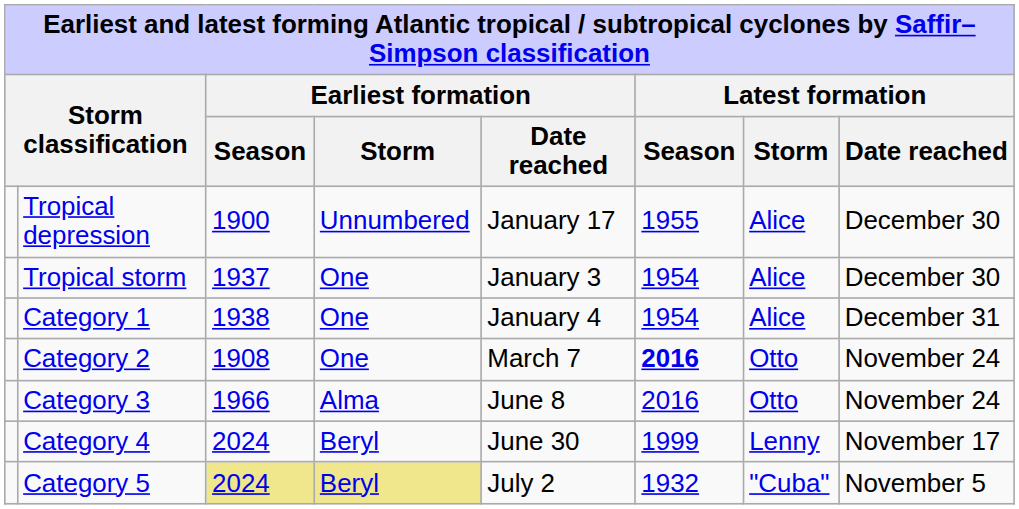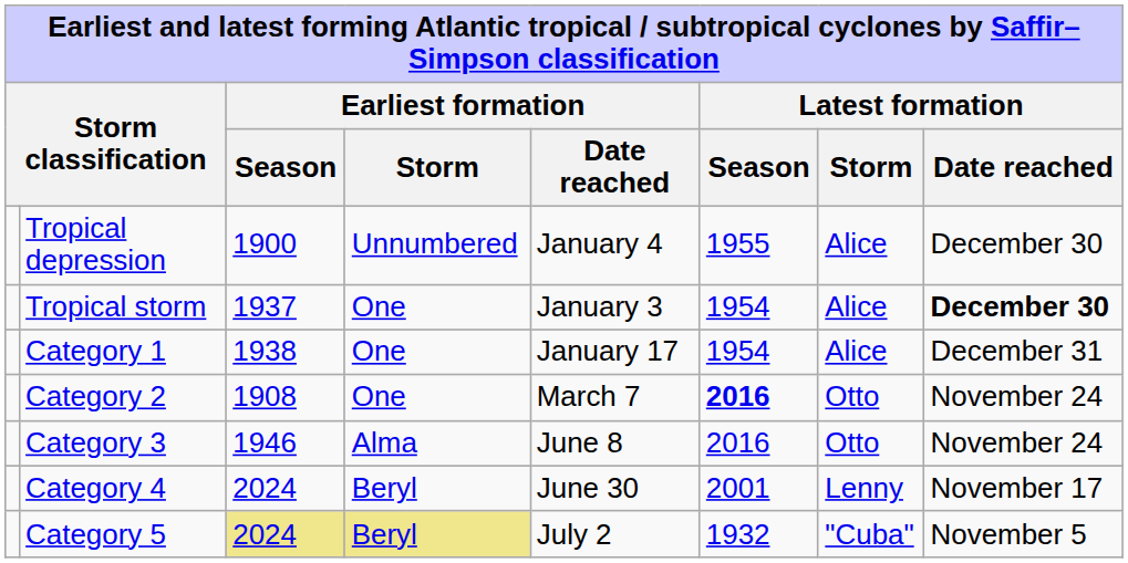Tropical depression | Earliest formation / Date reached: January 17 -> January 4
Tropical storm | Latest formation / Date reached: normal -> bold
Category 1 | Earliest formation / Date reached: January 4 -> January 17
Category 3 | Earliest formation / Season: 1966 -> 1946
Category 4 | Latest formation / Season: 1999 -> 2001
